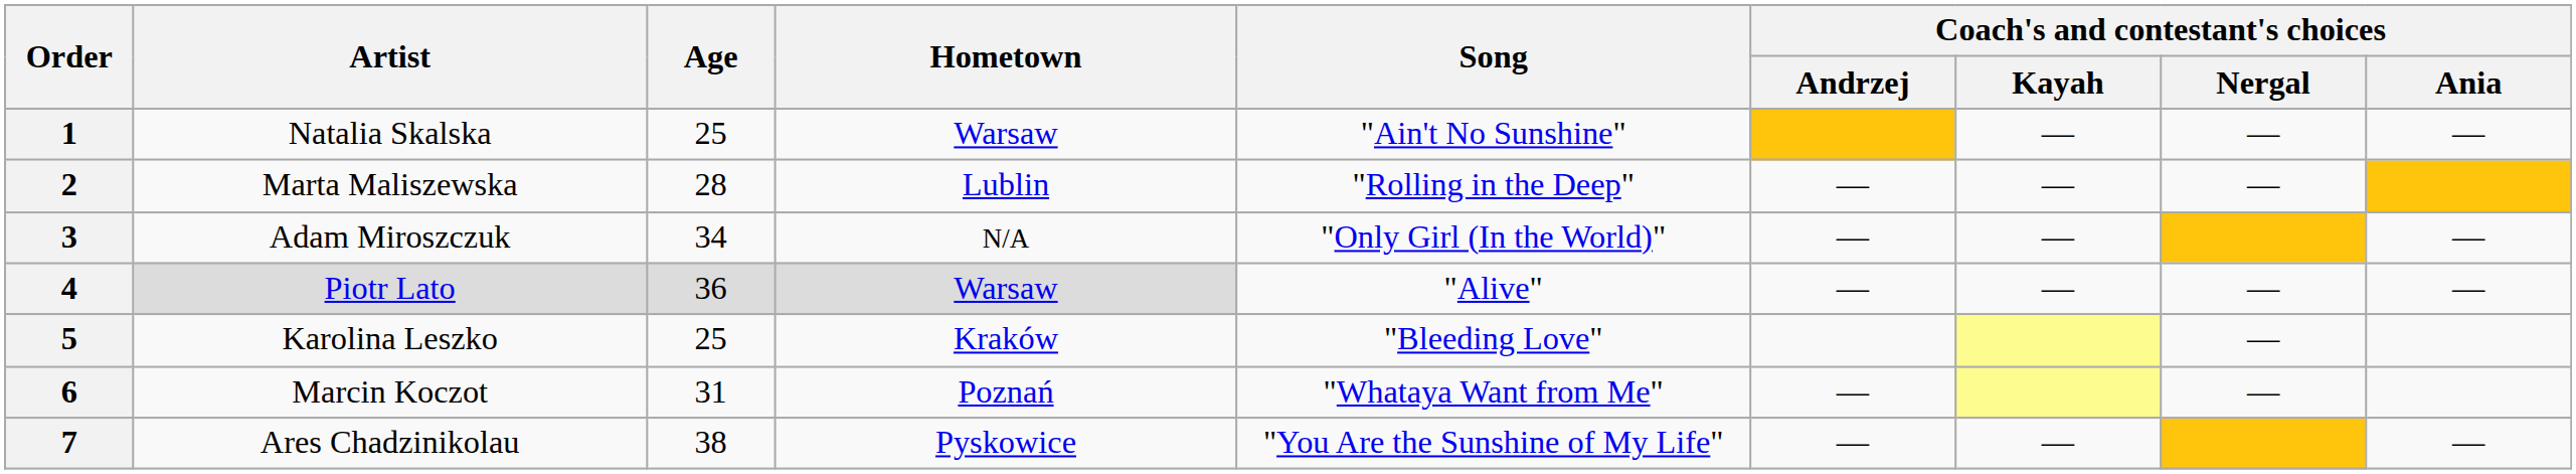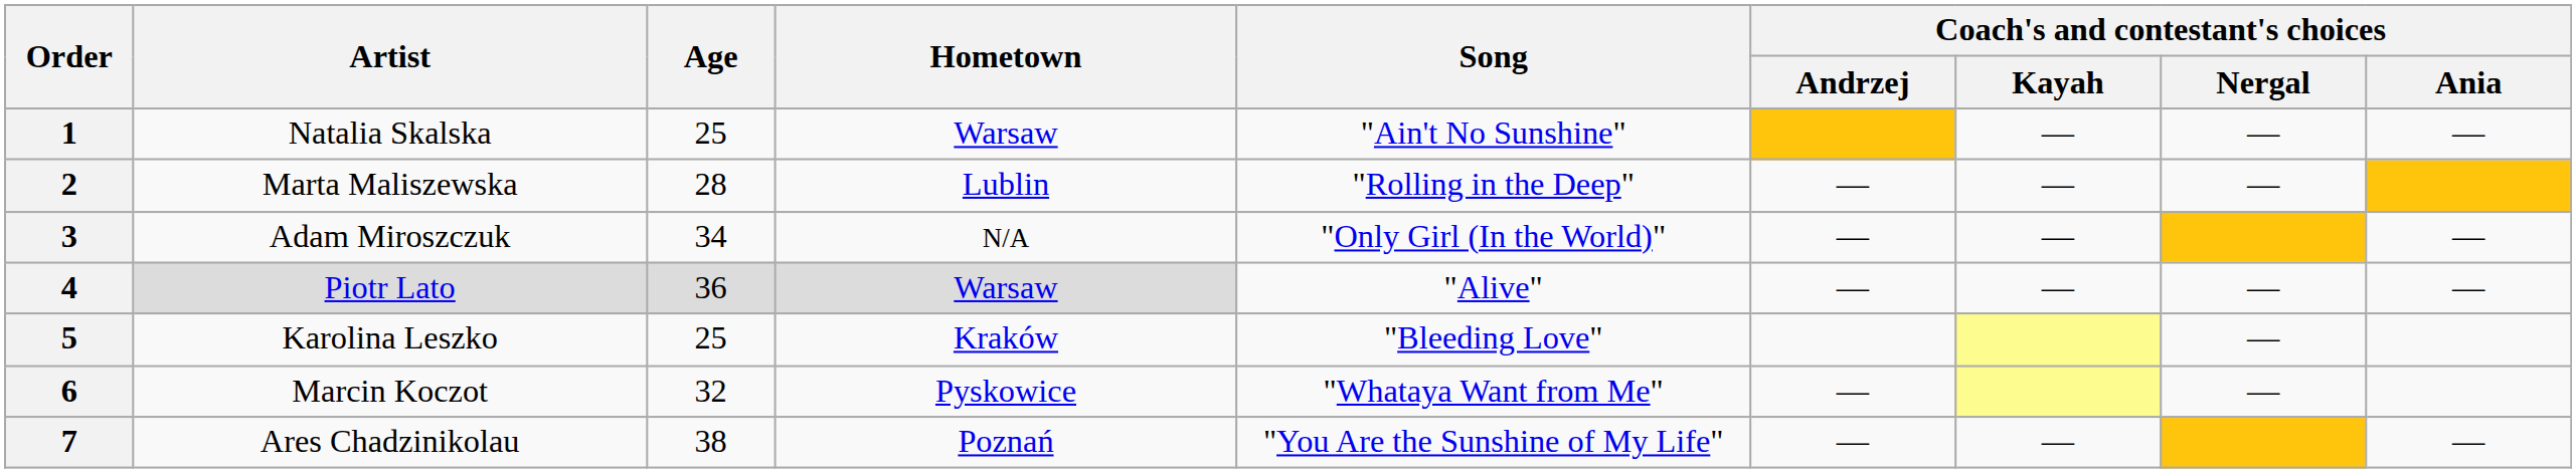6 | Age: 31 -> 32
6 | Hometown: Poznań -> Pyskowice
7 | Hometown: Pyskowice -> Poznań
